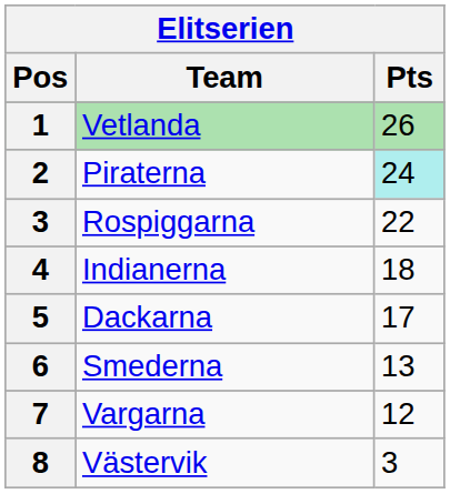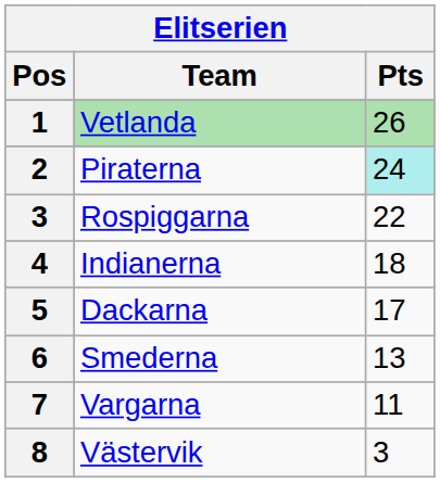Vargarna | Pts: 12 -> 11
